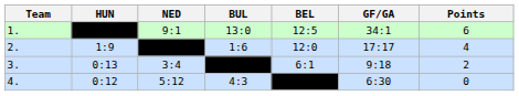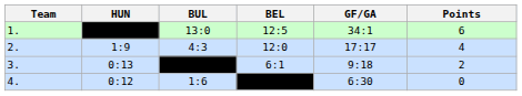- column: NED | 9:1 | 3:4 | 5:12
2. | BUL: 1:6 -> 4:3
4. | BUL: 4:3 -> 1:6
